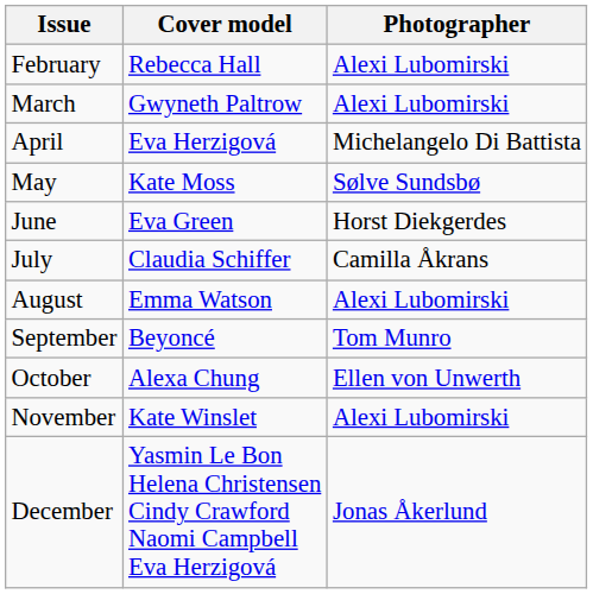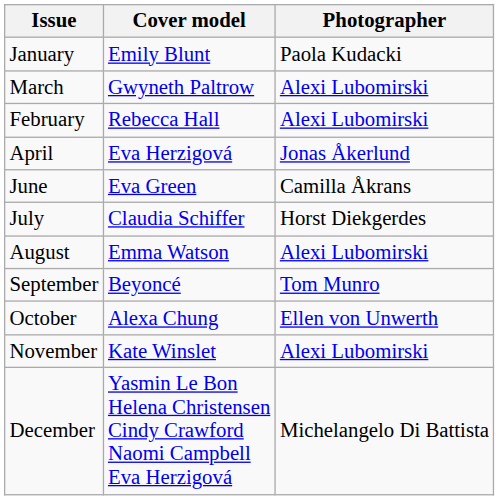+ row: January | Emily Blunt | Paola Kudacki
rows swapped: February <-> March
April | Photographer: Michelangelo Di Battista -> Jonas Åkerlund
- row: May | Kate Moss | Sølve Sundsbø
June | Photographer: Horst Diekgerdes -> Camilla Åkrans
July | Photographer: Camilla Åkrans -> Horst Diekgerdes
December | Photographer: Jonas Åkerlund -> Michelangelo Di Battista
